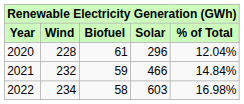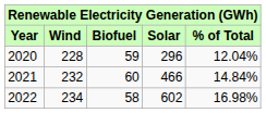2020 | Biofuel: 61 -> 59
2021 | Biofuel: 59 -> 60
2022 | Solar: 603 -> 602
